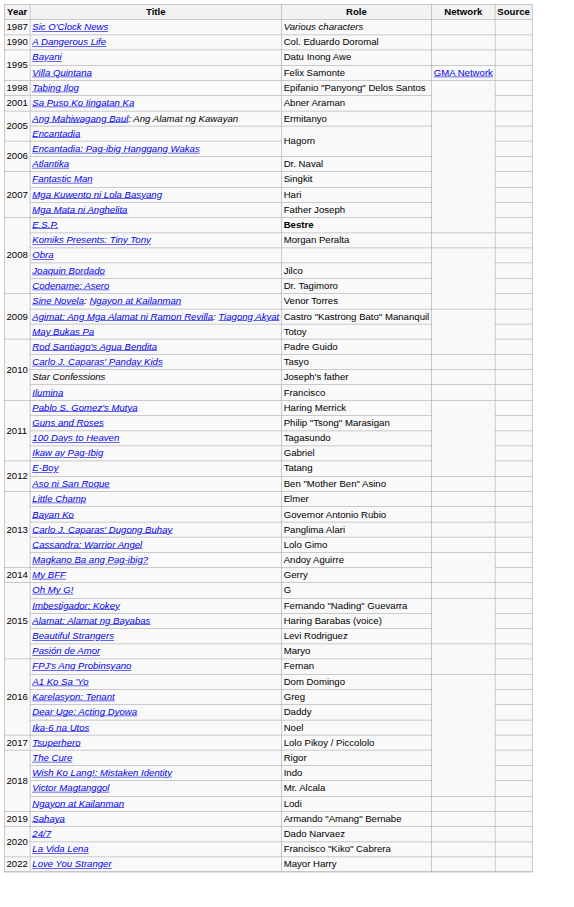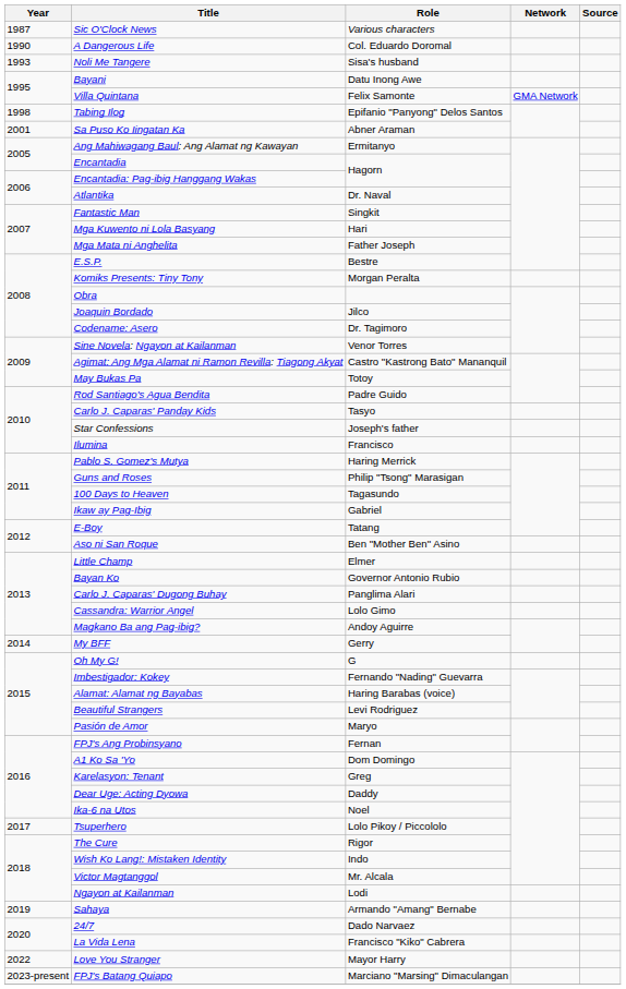+ row: 1993 | Noli Me Tangere | Sisa's husband
E.S.P. | Role: bold -> normal
+ row: 2023-present | FPJ's Batang Quiapo | Marciano "Marsing" Dimaculangan
